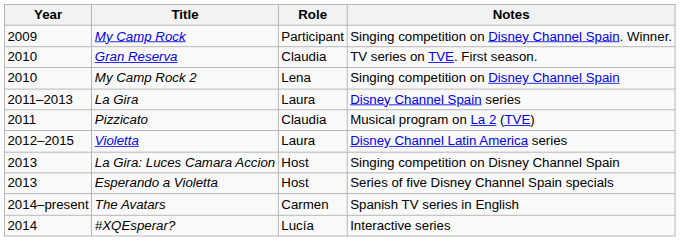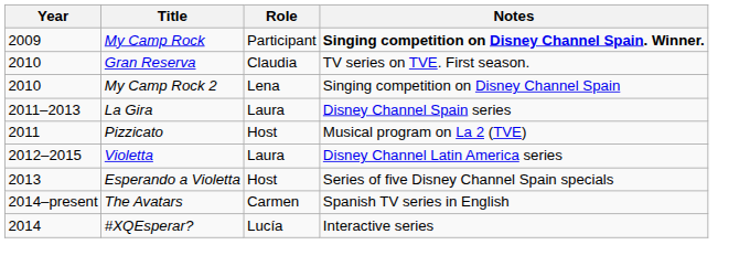My Camp Rock | Notes: normal -> bold
Pizzicato | Role: Claudia -> Host
- row: 2013 | La Gira: Luces Camara Accion | Host | Singing competition on Disney Channel Spain
